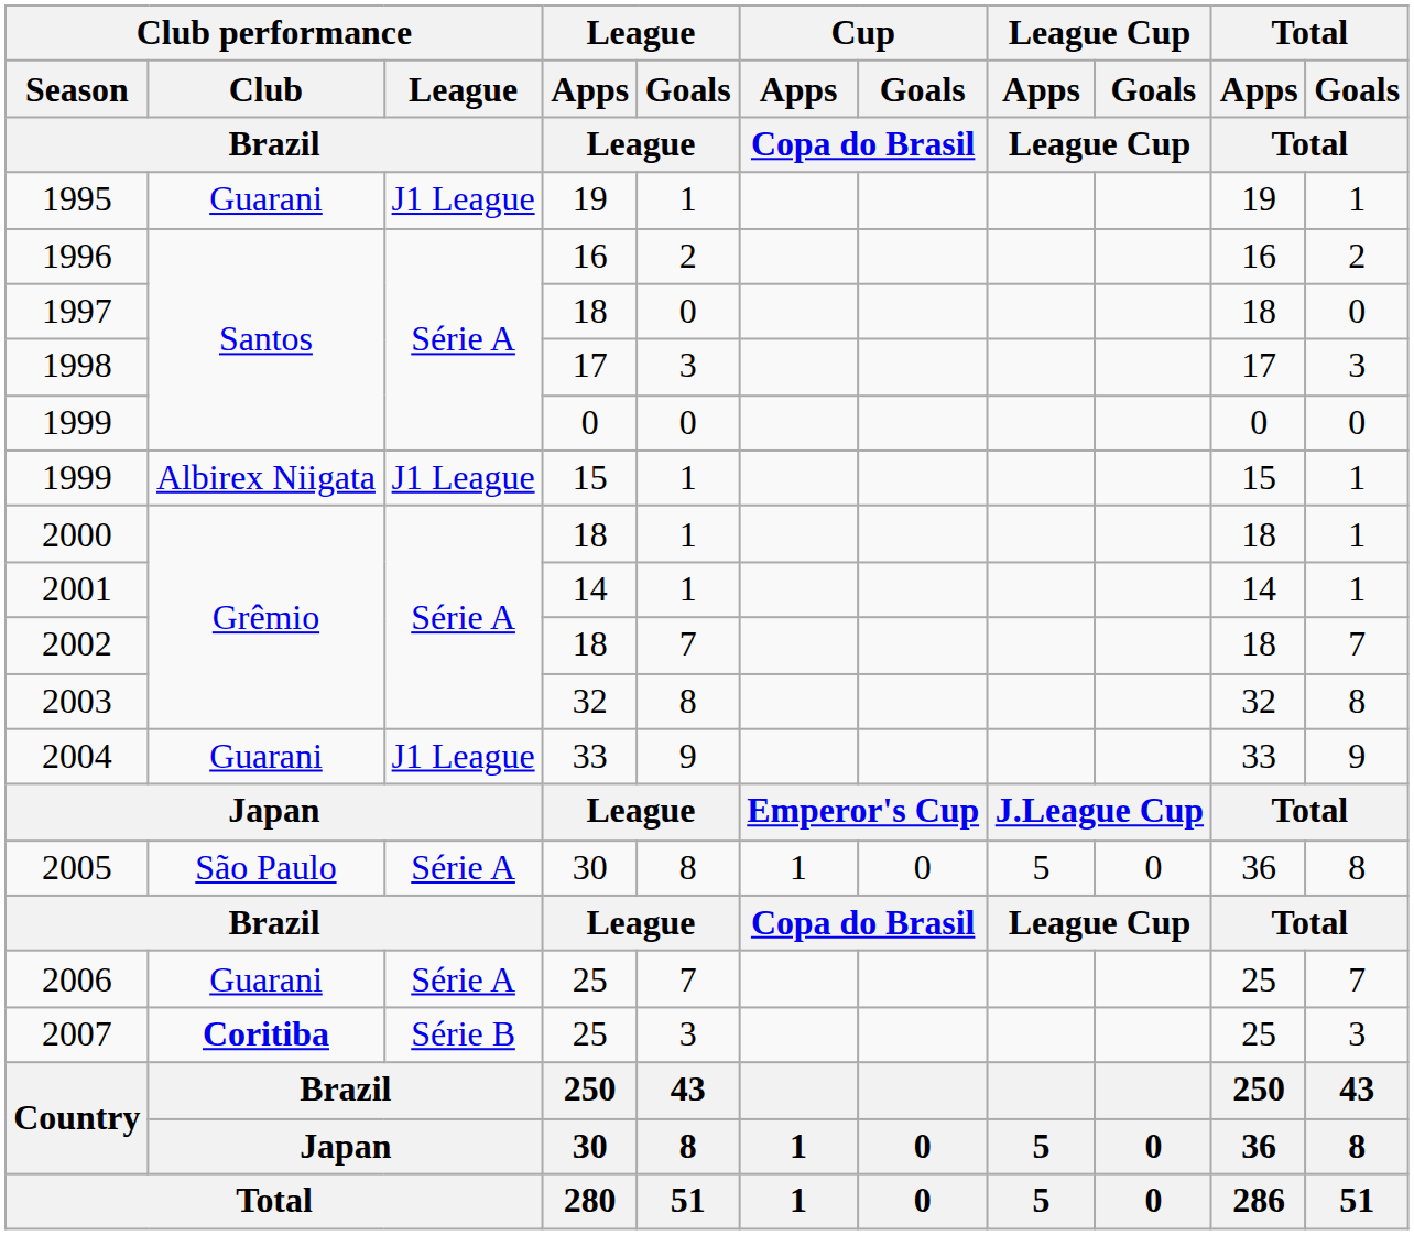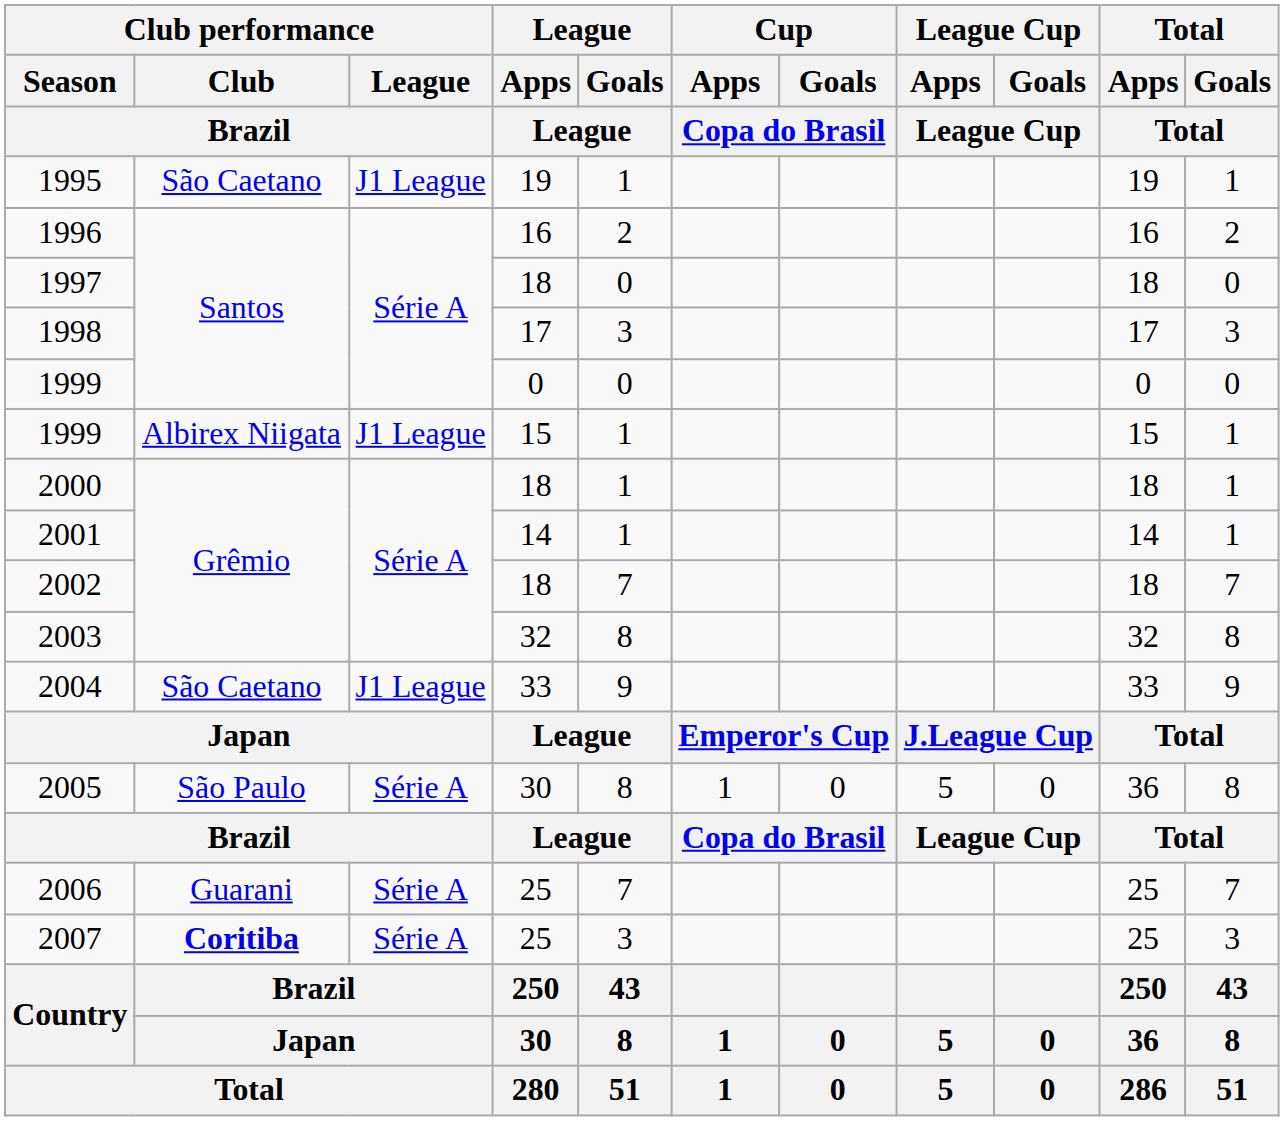1995 | Club performance / Club / Brazil: Guarani -> São Caetano
2004 | Club performance / Club / Brazil: Guarani -> São Caetano
2007 | Club performance / League / Brazil: Série B -> Série A
